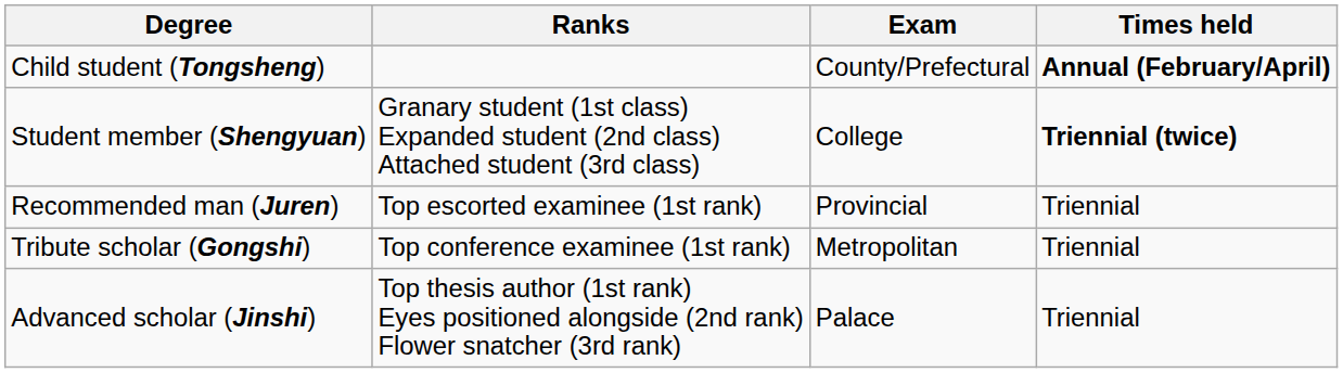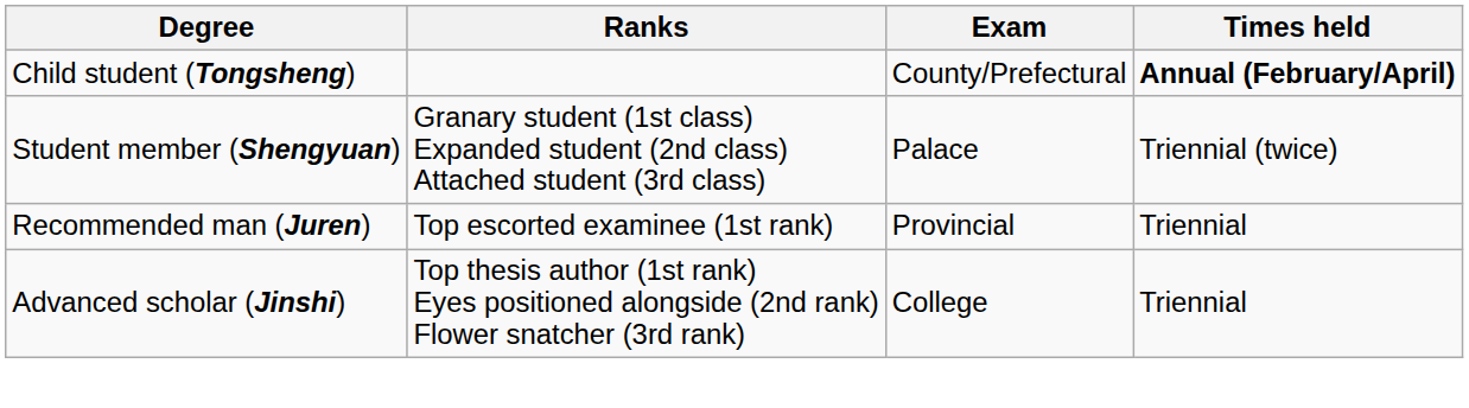Student member (Shengyuan) | Exam: College -> Palace
Student member (Shengyuan) | Times held: bold -> normal
- row: Tribute scholar (Gongshi) | Top conference examinee (1st rank) | Metropolitan | Triennial
Advanced scholar (Jinshi) | Exam: Palace -> College
